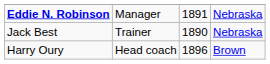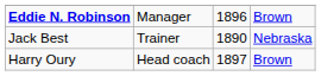Eddie N. Robinson | column 3: 1891 -> 1896
Eddie N. Robinson | column 4: Nebraska -> Brown
Harry Oury | column 3: 1896 -> 1897
